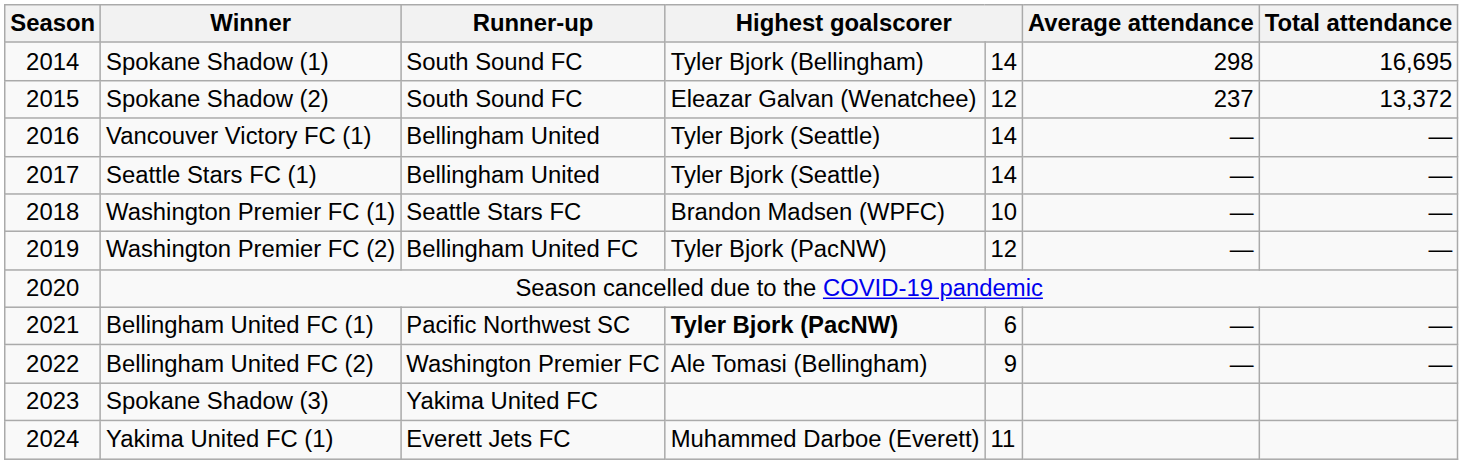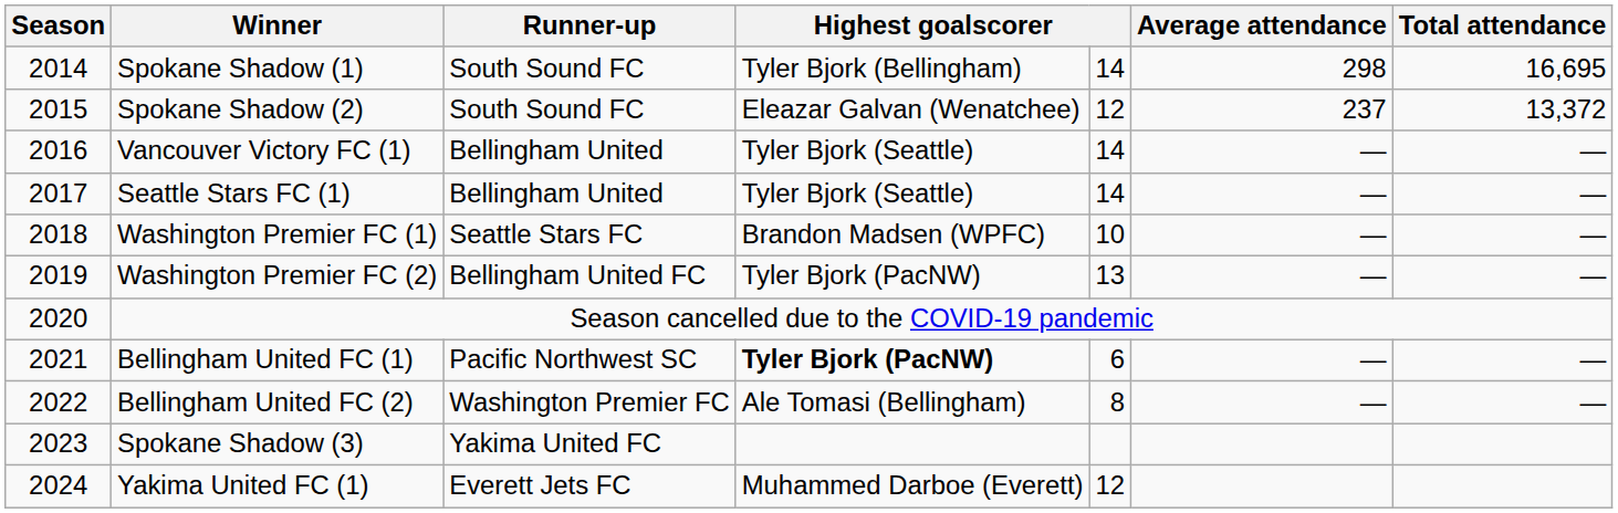Washington Premier FC (2) | column 5: 12 -> 13
Bellingham United FC (2) | column 5: 9 -> 8
Yakima United FC (1) | column 5: 11 -> 12
